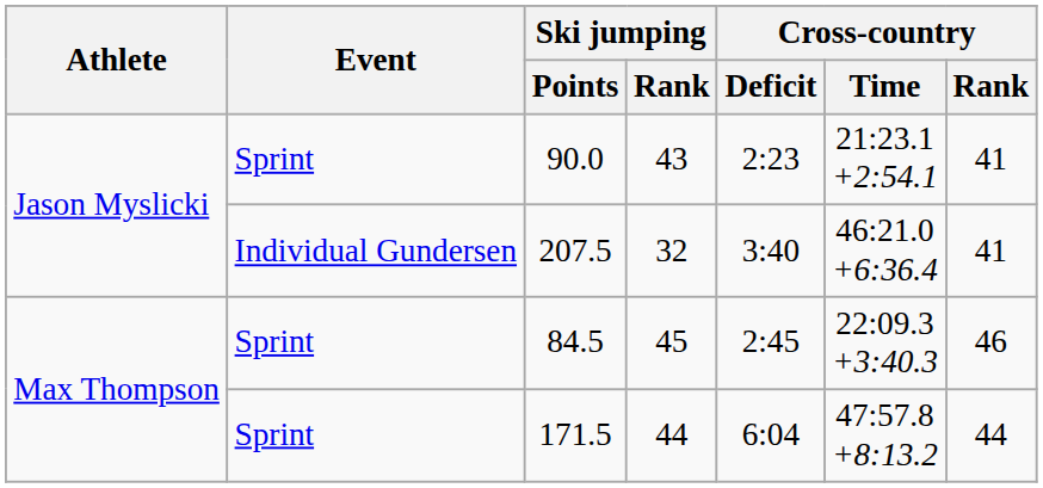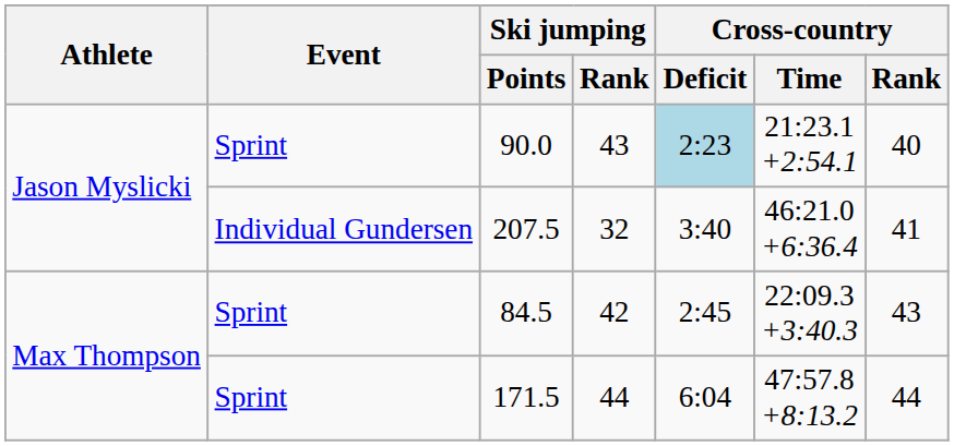90.0 | Cross-country / Deficit: no background -> lightblue background
90.0 | Cross-country / Rank: 41 -> 40
84.5 | Ski jumping / Rank: 45 -> 42
84.5 | Cross-country / Rank: 46 -> 43
